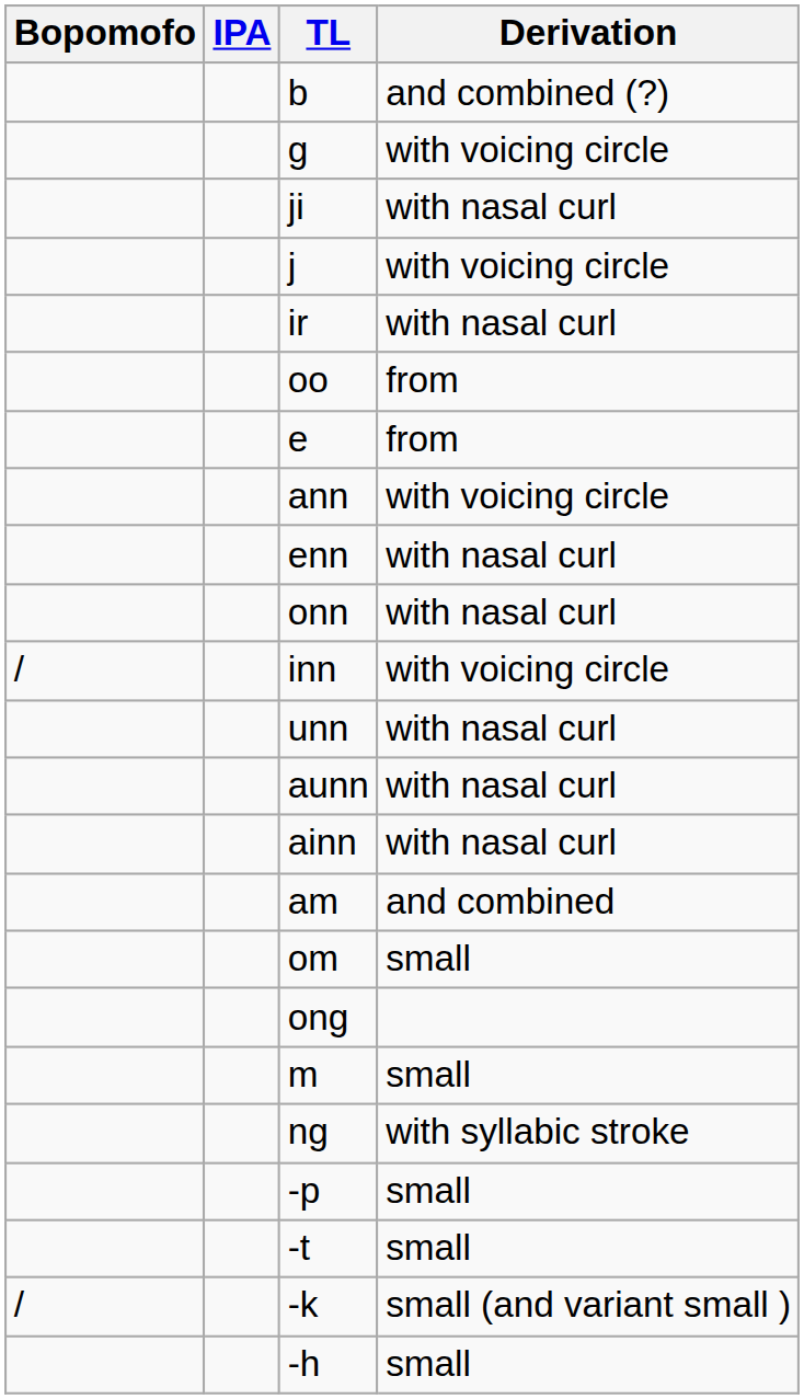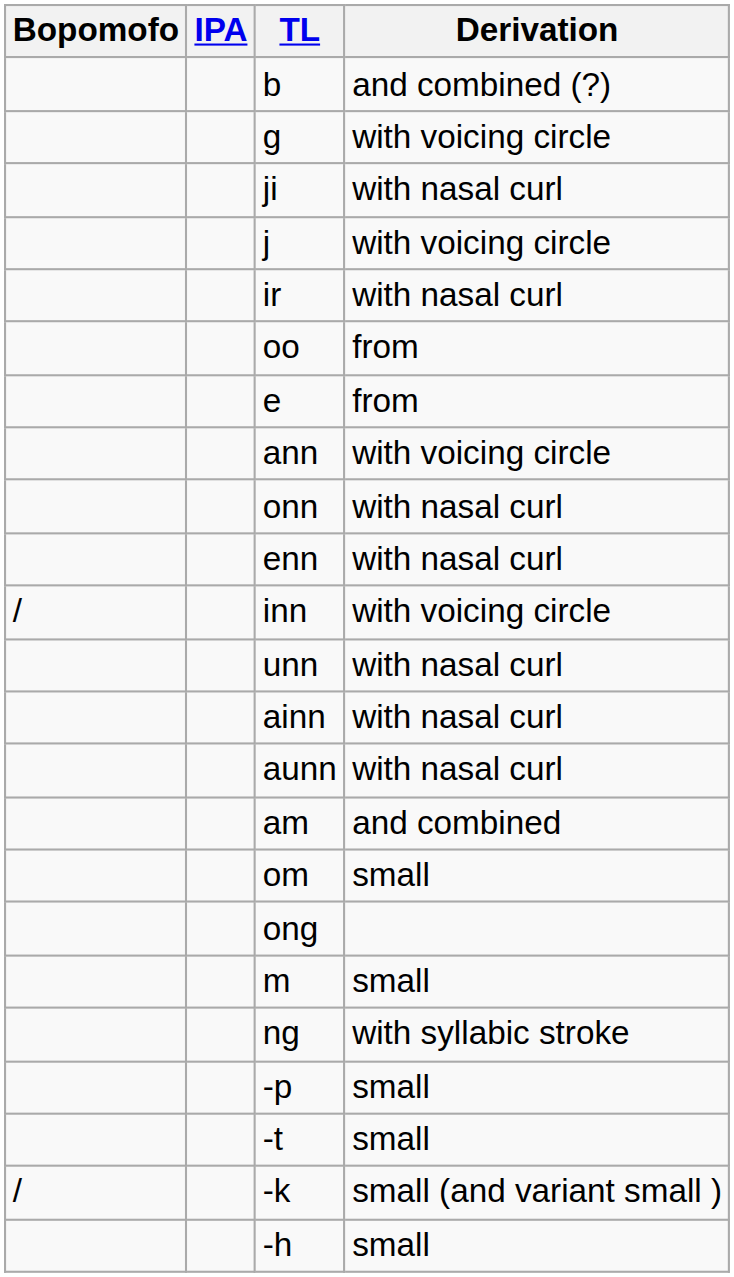rows swapped: onn <-> enn
rows swapped: ainn <-> aunn
